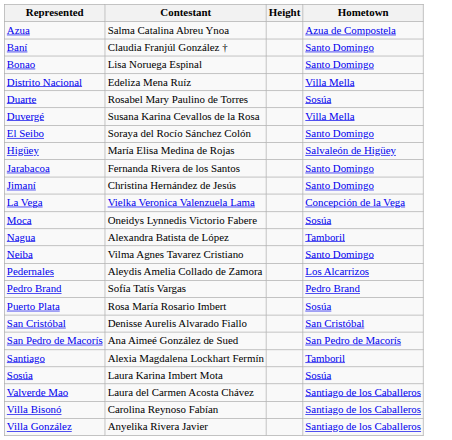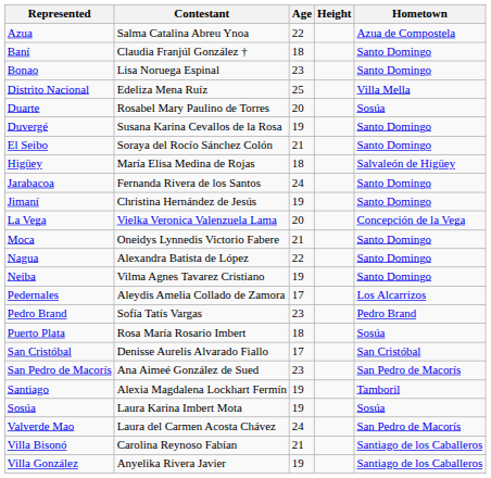+ column: Age | 22 | 18 | 23 | 25 | 20 | 19 | 21 | 18 | 24 | 19 | 20 | 21 | 22 | 19 | 17 | 23 | 18 | 17 | 23 | 19 | 19 | 24 | 21 | 19
Duvergé | Hometown: Villa Mella -> Santo Domingo
Moca | Hometown: Sosúa -> Santo Domingo
Nagua | Hometown: Tamboril -> Santo Domingo
Valverde Mao | Hometown: Santiago de los Caballeros -> San Pedro de Macorís
